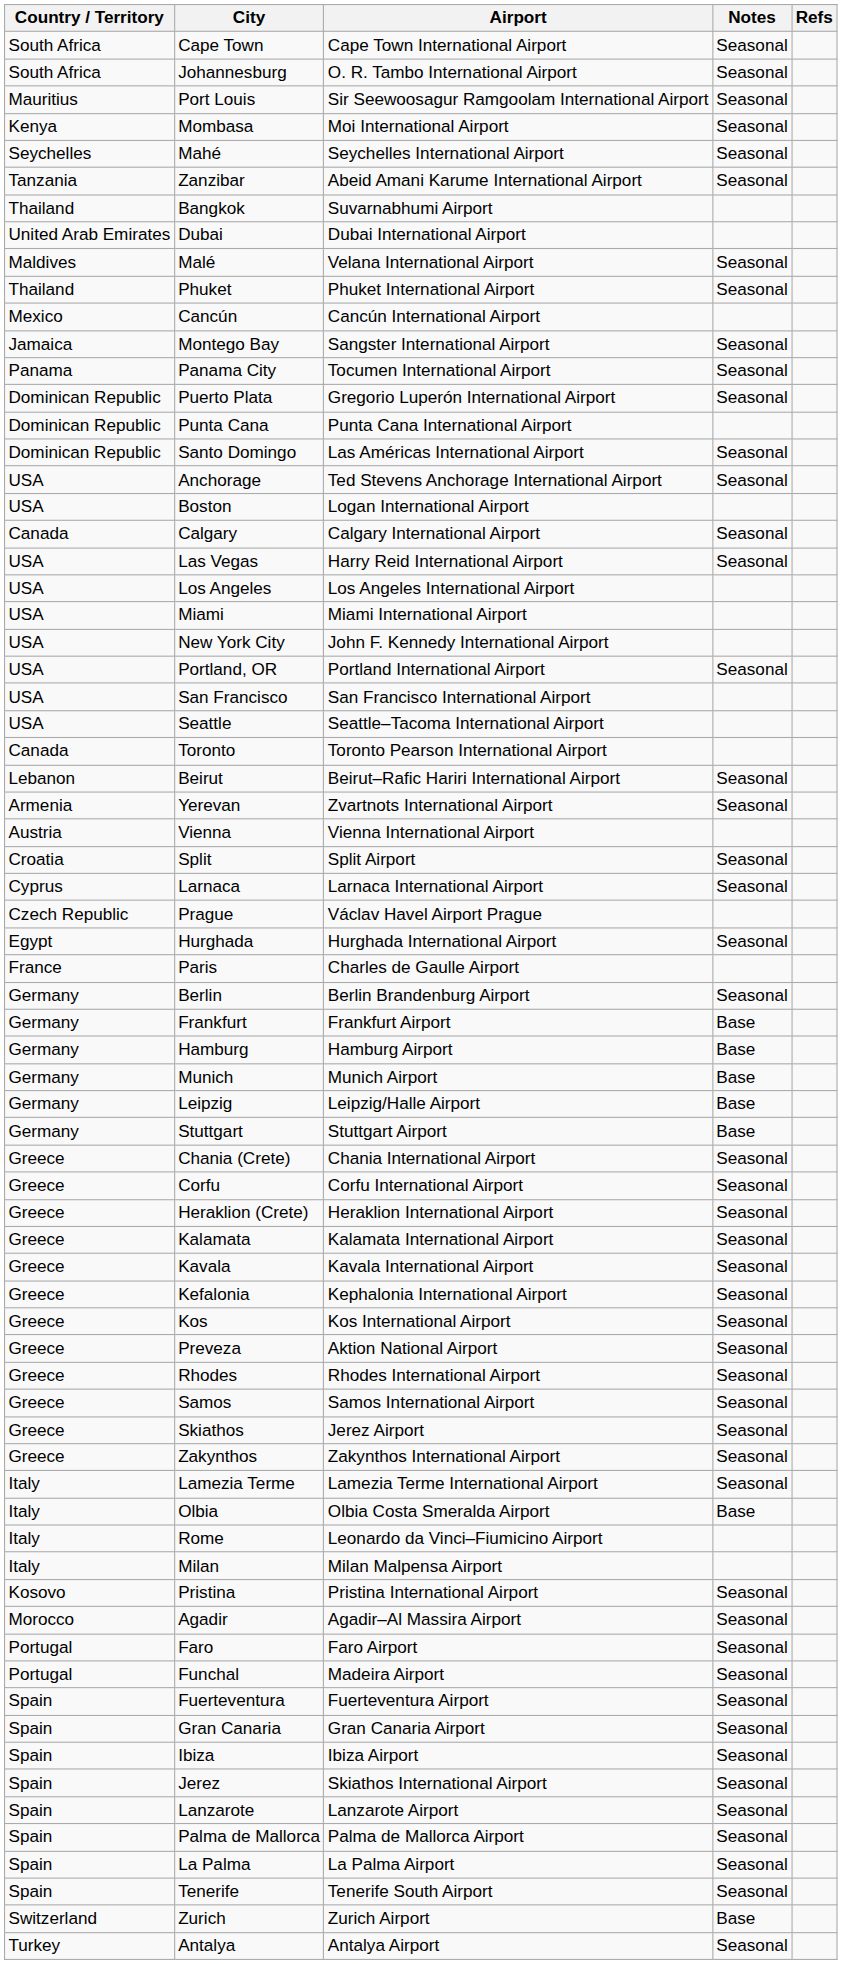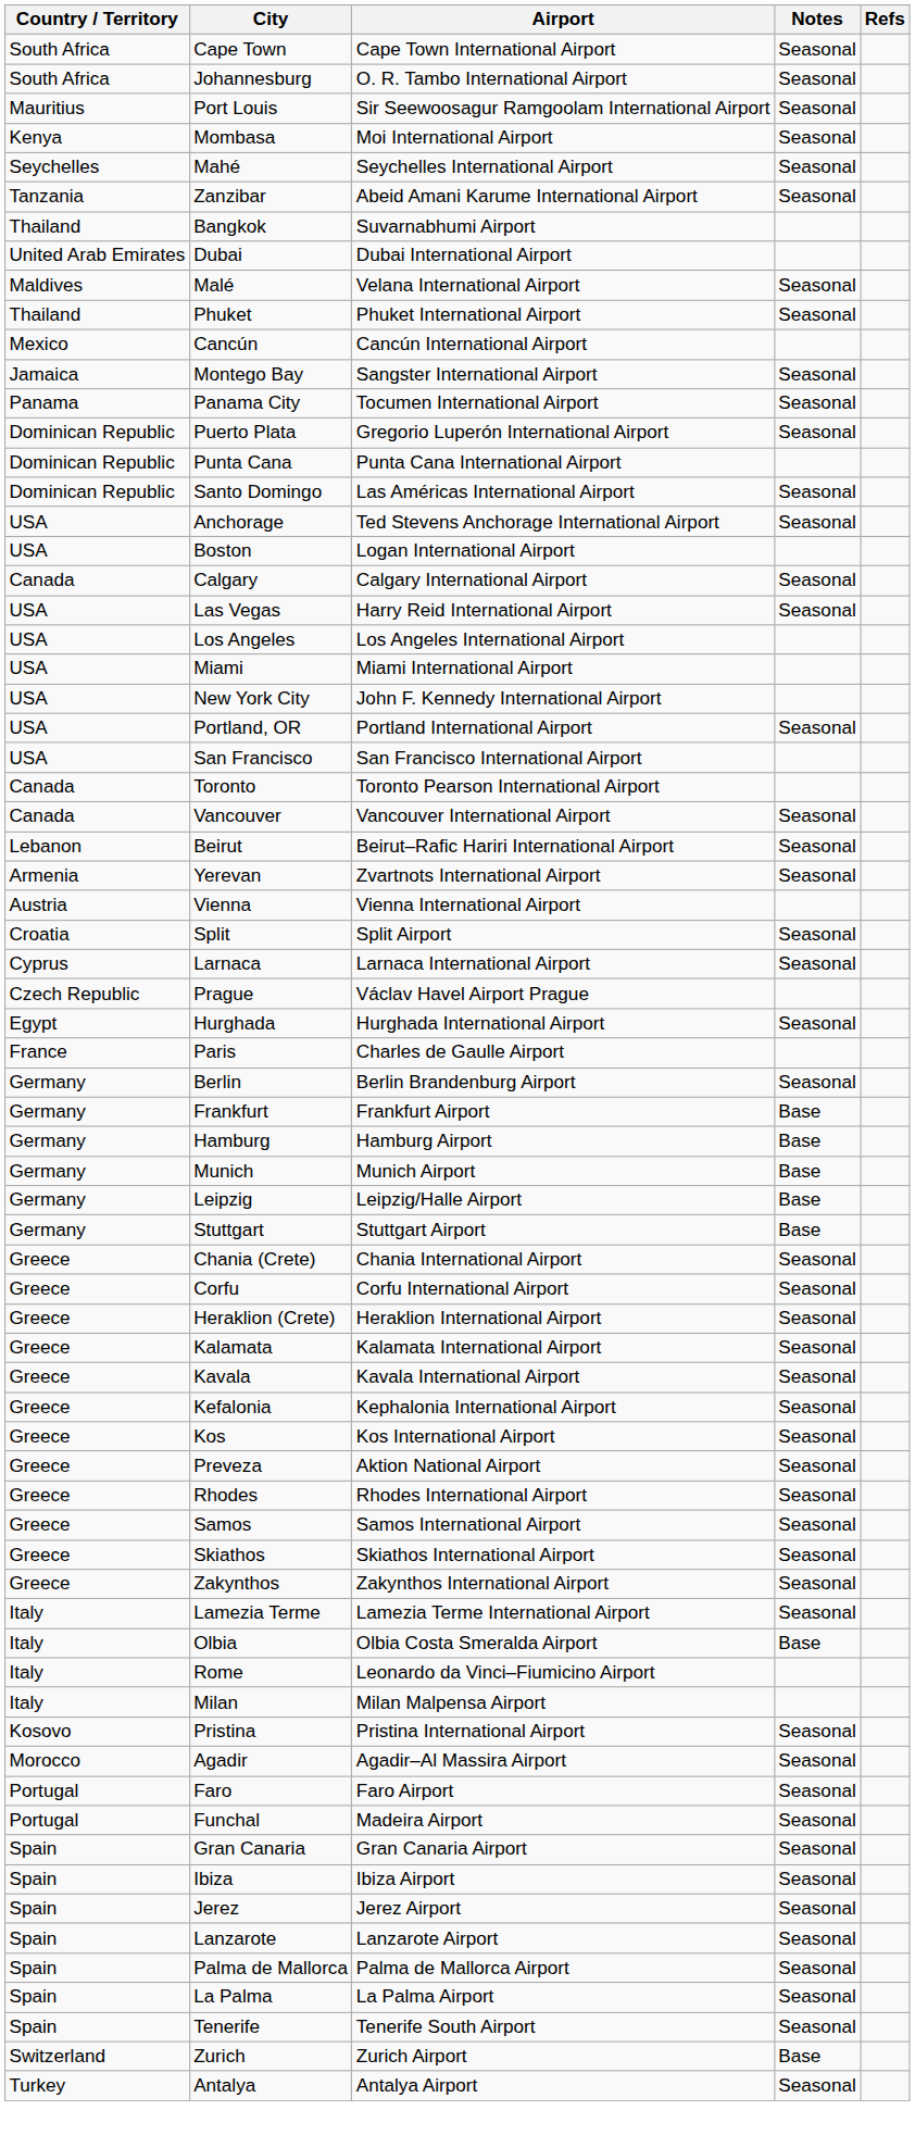- row: USA | Seattle | Seattle–Tacoma International Airport
+ row: Canada | Vancouver | Vancouver International Airport | Seasonal
Skiathos | Airport: Jerez Airport -> Skiathos International Airport
- row: Spain | Fuerteventura | Fuerteventura Airport | Seasonal
Jerez | Airport: Skiathos International Airport -> Jerez Airport
